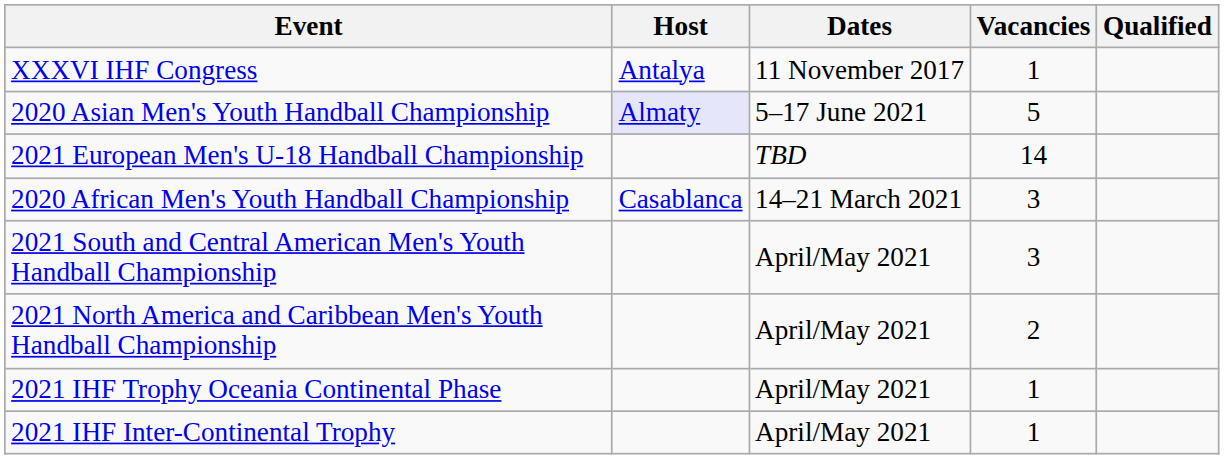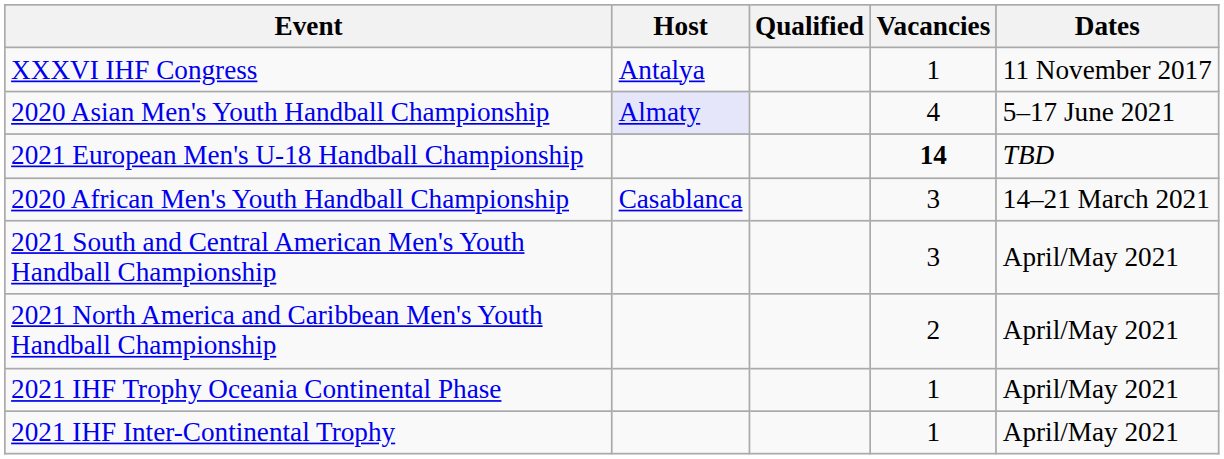columns swapped: Dates <-> Qualified
2020 Asian Men's Youth Handball Championship | Vacancies: 5 -> 4
2021 European Men's U-18 Handball Championship | Vacancies: normal -> bold
